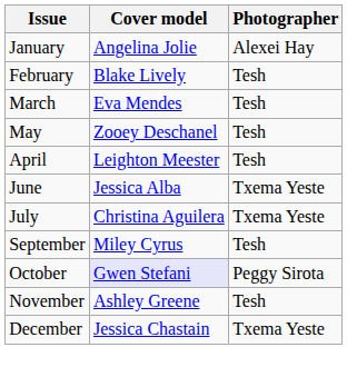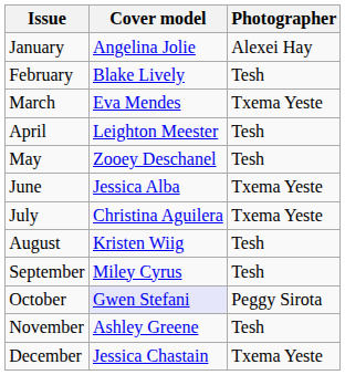March | Photographer: Tesh -> Txema Yeste
rows swapped: April <-> May
+ row: August | Kristen Wiig | Tesh
